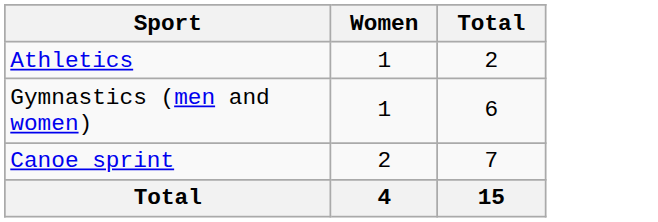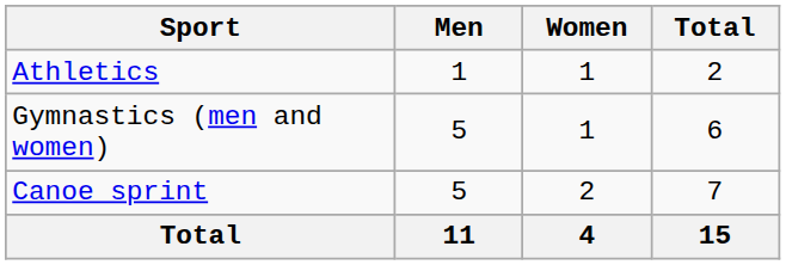+ column: Men | 1 | 5 | 5 | 11
